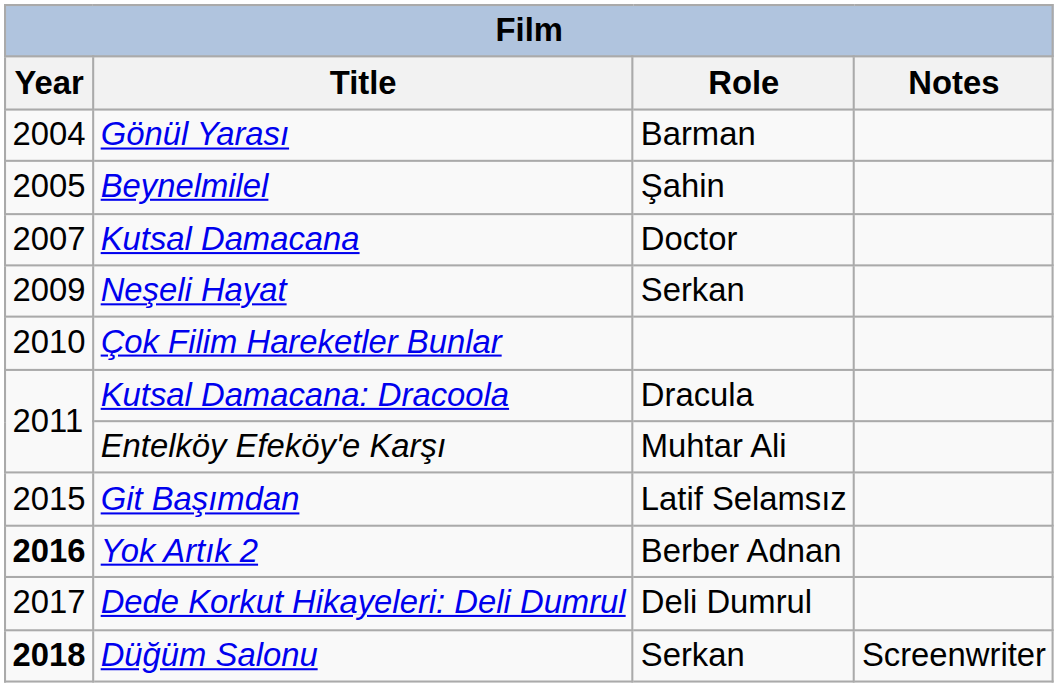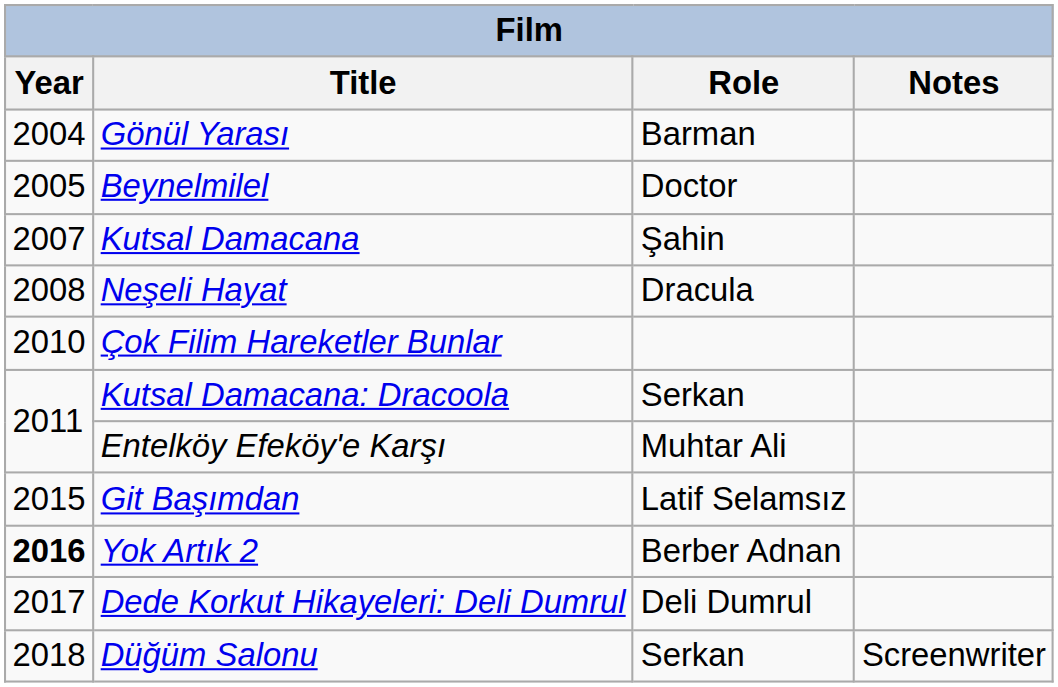Beynelmilel | Role: Şahin -> Doctor
Kutsal Damacana | Role: Doctor -> Şahin
Neşeli Hayat | Year: 2009 -> 2008
Neşeli Hayat | Role: Serkan -> Dracula
Kutsal Damacana: Dracoola | Role: Dracula -> Serkan
Düğüm Salonu | Year: bold -> normal
